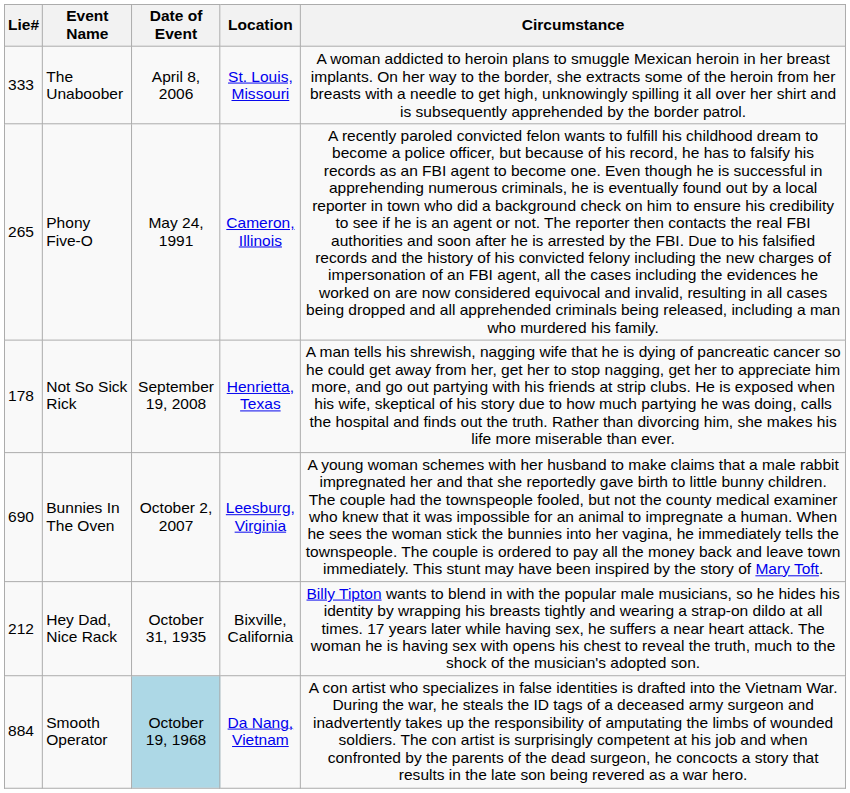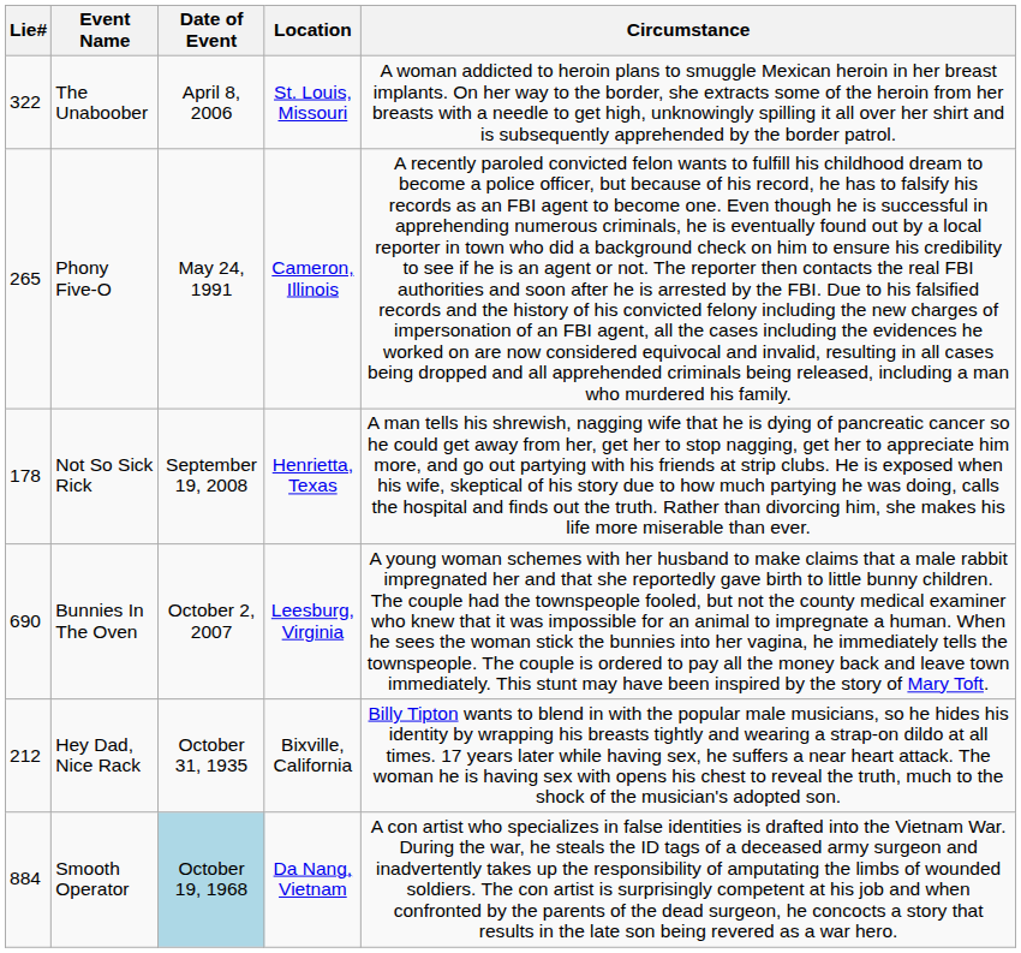The Unaboober | Lie#: 333 -> 322
